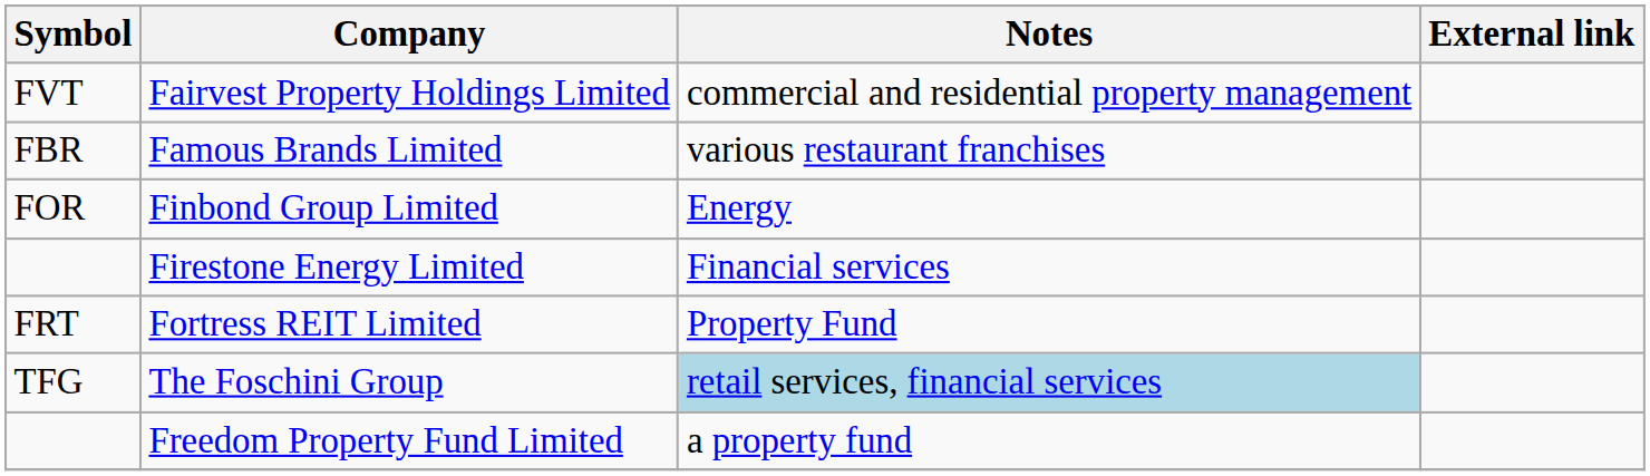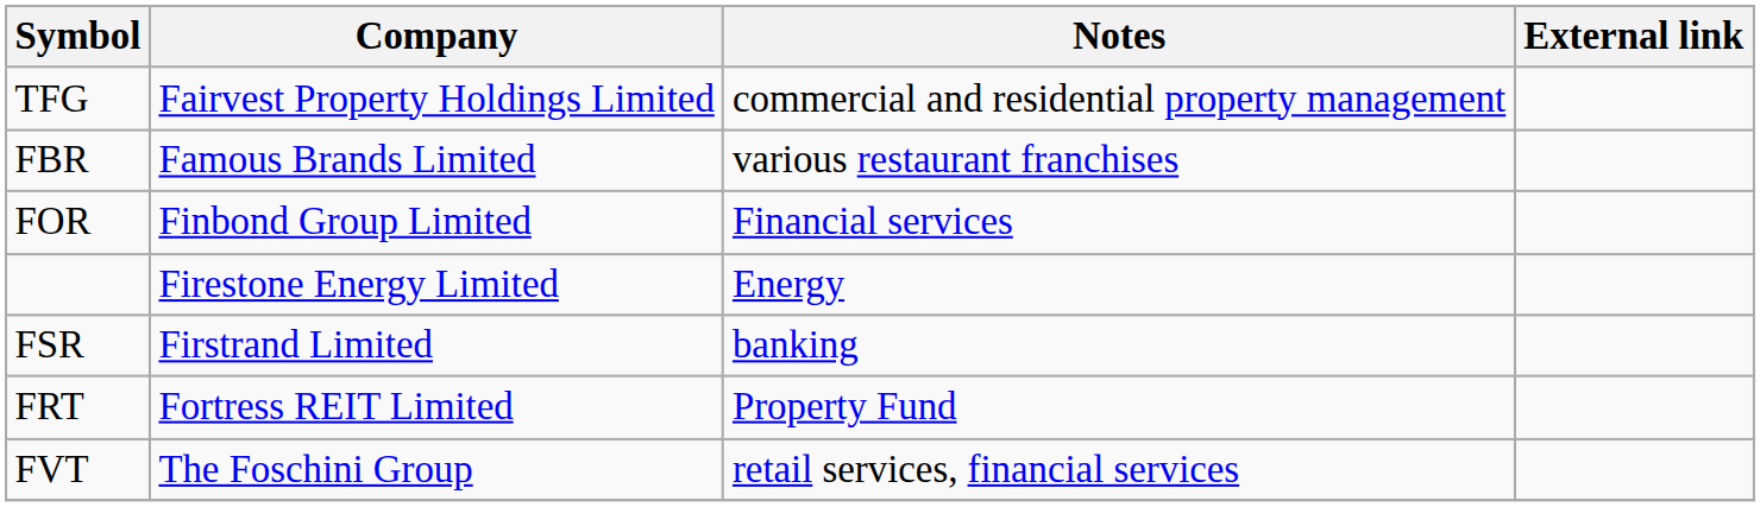Fairvest Property Holdings Limited | Symbol: FVT -> TFG
Finbond Group Limited | Notes: Energy -> Financial services
Firestone Energy Limited | Notes: Financial services -> Energy
+ row: FSR | Firstrand Limited | banking
The Foschini Group | Symbol: TFG -> FVT
The Foschini Group | Notes: lightblue background -> no background
- row: Freedom Property Fund Limited | a property fund
